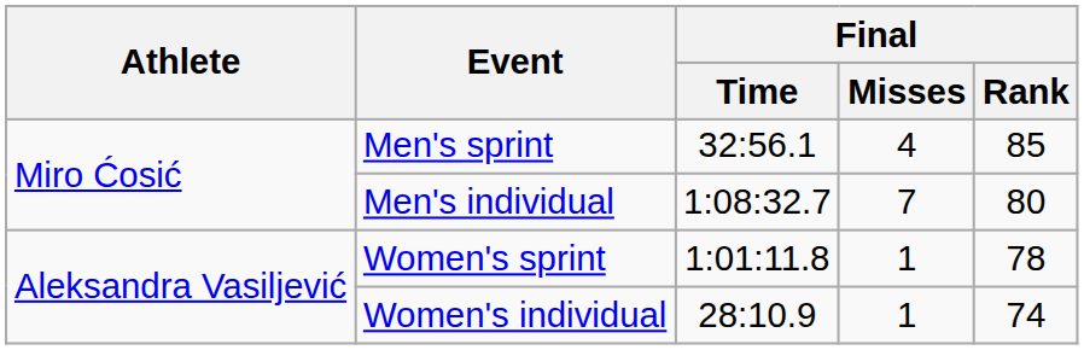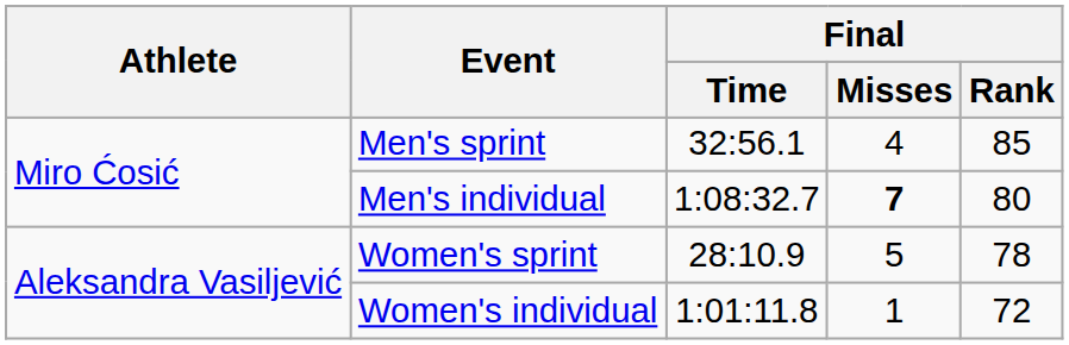Men's individual | Final / Misses: normal -> bold
Women's sprint | Final / Time: 1:01:11.8 -> 28:10.9
Women's sprint | Final / Misses: 1 -> 5
Women's individual | Final / Time: 28:10.9 -> 1:01:11.8
Women's individual | Final / Rank: 74 -> 72
